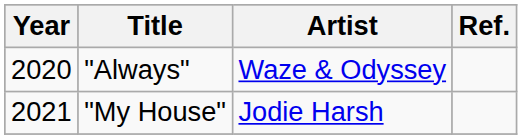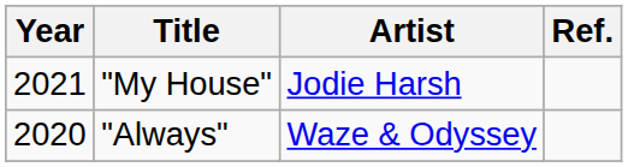rows swapped: "Always" <-> "My House"
